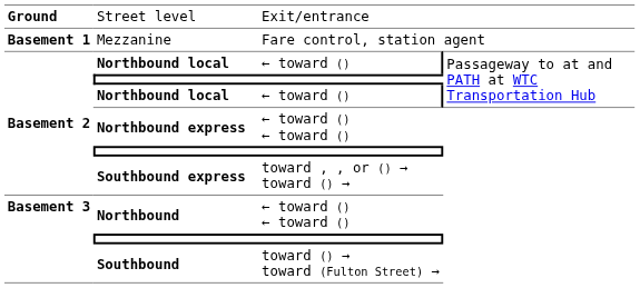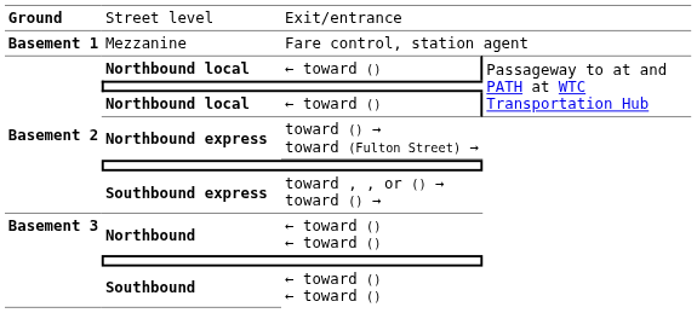Northbound express | column 3: ← toward () ← toward () -> toward () → toward (Fulton Street) →
Southbound | column 3: toward () → toward (Fulton Street) → -> ← toward () ← toward ()
